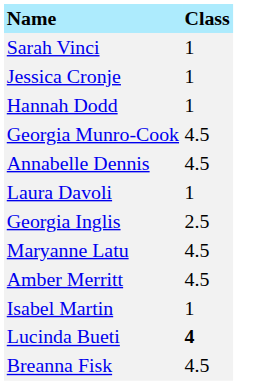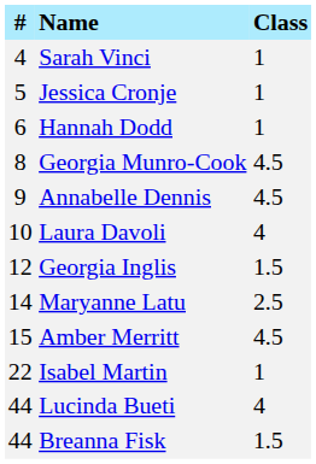+ column: # | 4 | 5 | 6 | 8 | 9 | 10 | 12 | 14 | 15 | 22 | 44 | 44
Laura Davoli | Class: 1 -> 4
Georgia Inglis | Class: 2.5 -> 1.5
Maryanne Latu | Class: 4.5 -> 2.5
Lucinda Bueti | Class: bold -> normal
Breanna Fisk | Class: 4.5 -> 1.5
